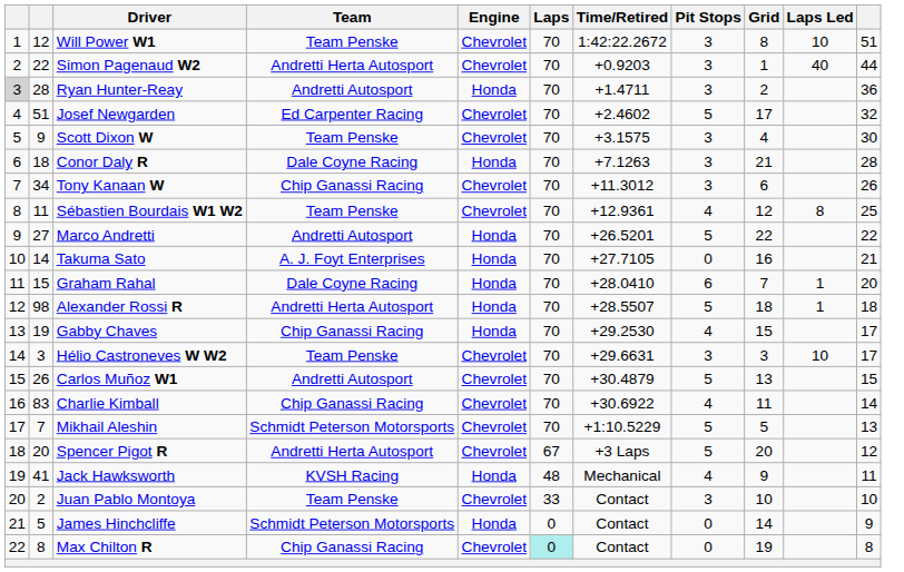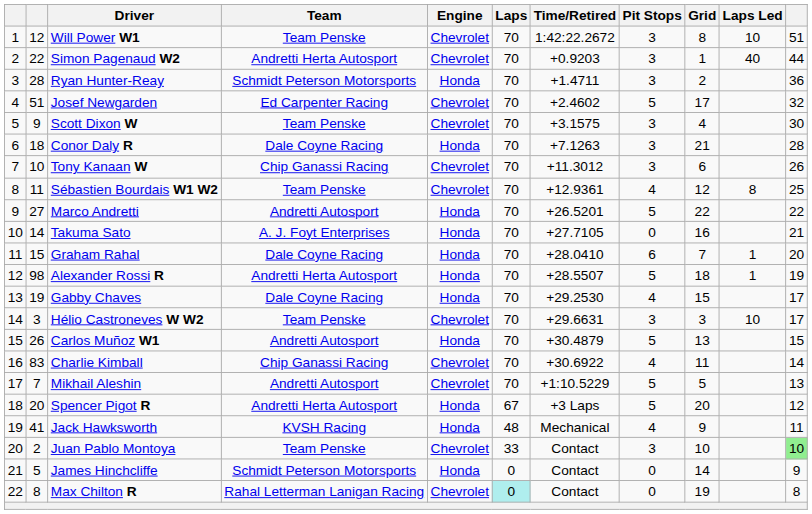Ryan Hunter-Reay | column 1: lightgrey background -> no background
Ryan Hunter-Reay | Team: Andretti Autosport -> Schmidt Peterson Motorsports
Tony Kanaan W | column 2: 34 -> 10
Alexander Rossi R | column 11: 18 -> 19
Gabby Chaves | Team: Chip Ganassi Racing -> Dale Coyne Racing
Carlos Muñoz W1 | Engine: Chevrolet -> Honda
Mikhail Aleshin | Team: Schmidt Peterson Motorsports -> Andretti Autosport
Spencer Pigot R | Engine: Chevrolet -> Honda
Juan Pablo Montoya | column 11: no background -> lightgreen background
Max Chilton R | Team: Chip Ganassi Racing -> Rahal Letterman Lanigan Racing
